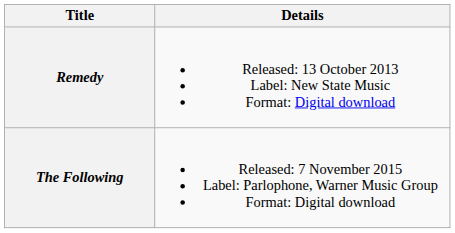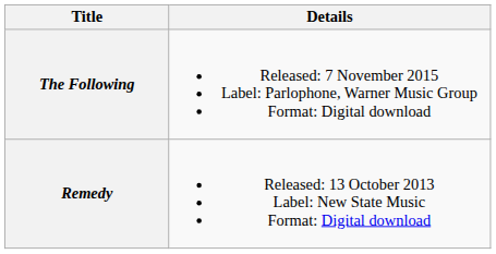rows swapped: Remedy <-> The Following
